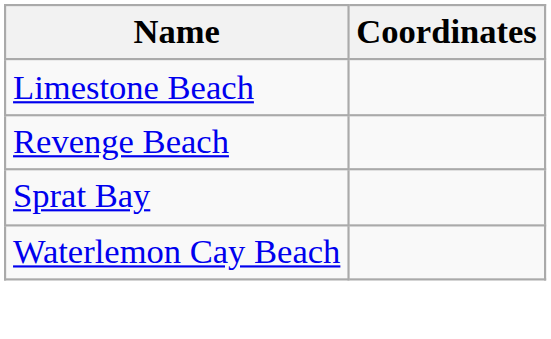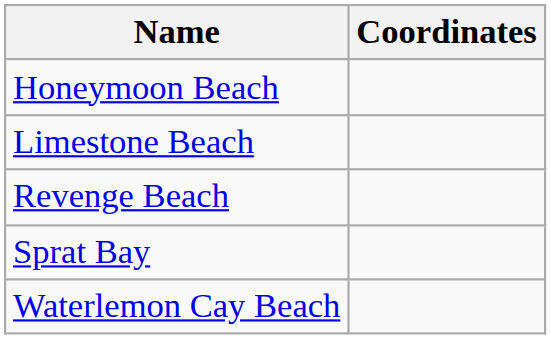+ row: Honeymoon Beach
